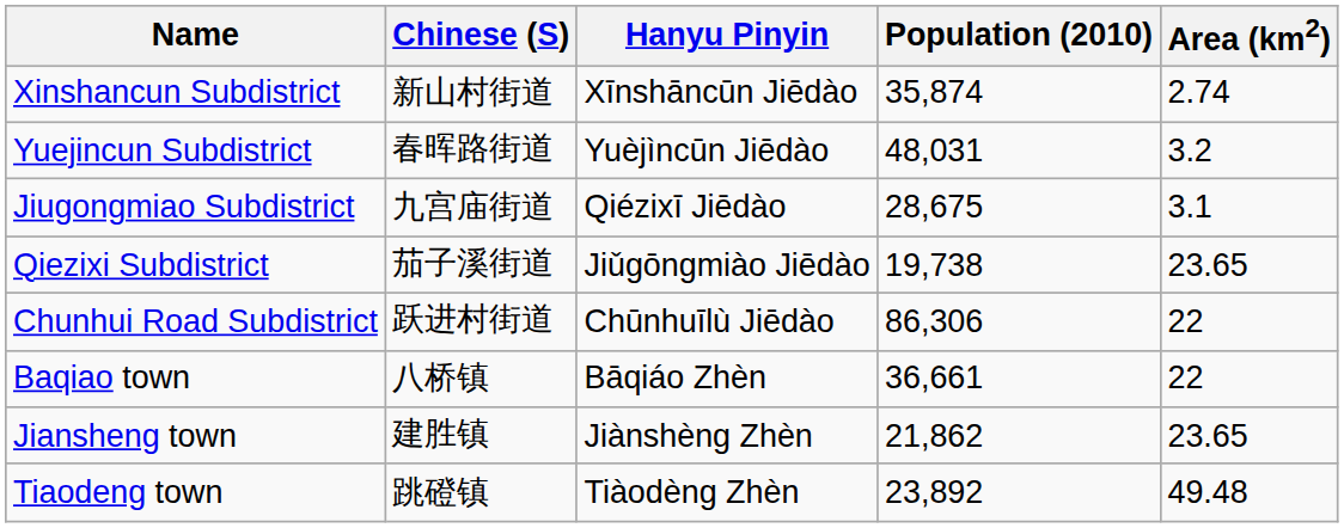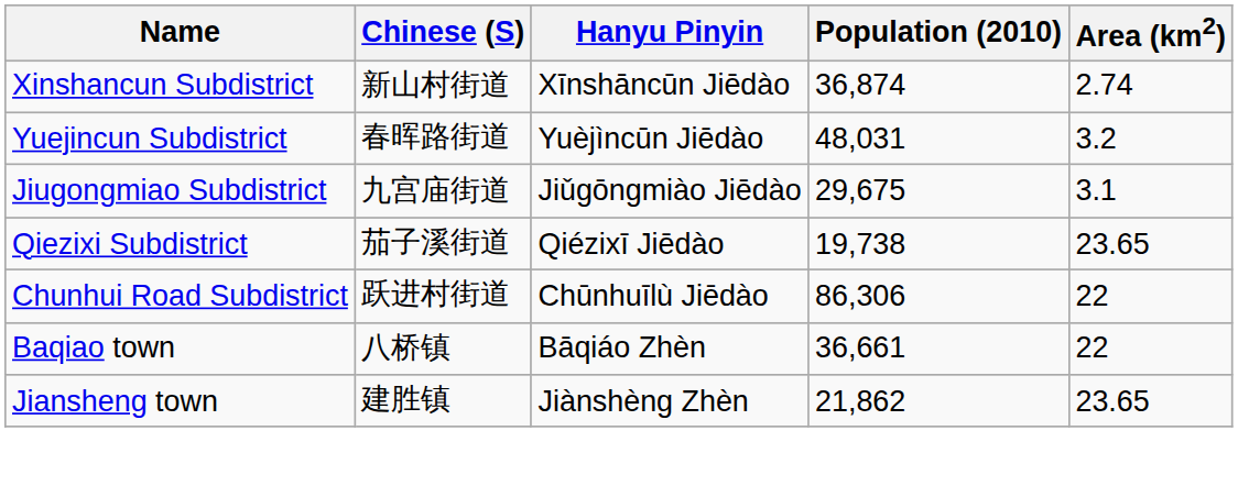Xinshancun Subdistrict | Population (2010): 35,874 -> 36,874
Jiugongmiao Subdistrict | Hanyu Pinyin: Qiézixī Jiēdào -> Jiǔgōngmiào Jiēdào
Jiugongmiao Subdistrict | Population (2010): 28,675 -> 29,675
Qiezixi Subdistrict | Hanyu Pinyin: Jiǔgōngmiào Jiēdào -> Qiézixī Jiēdào
- row: Tiaodeng town | 跳磴镇 | Tiàodèng Zhèn | 23,892 | 49.48
